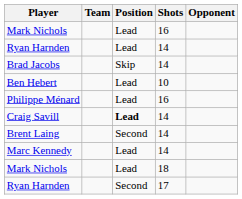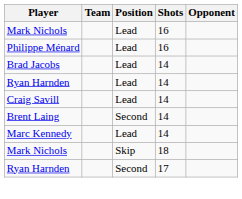rows swapped: Ryan Harnden / 14 <-> Philippe Ménard
Brad Jacobs | Position: Skip -> Lead
- row: Ben Hebert | Lead | 10
Craig Savill | Position: bold -> normal
Mark Nichols / 18 | Position: Lead -> Skip
